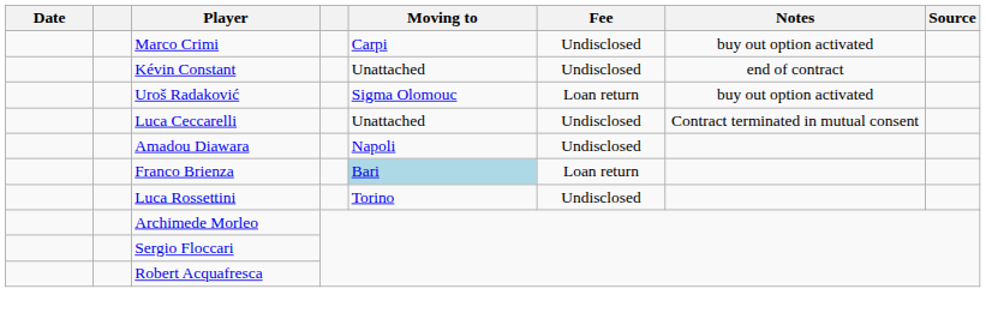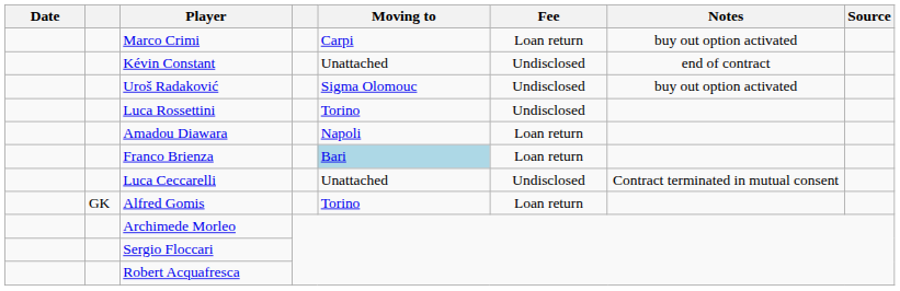Marco Crimi | Fee: Undisclosed -> Loan return
Uroš Radaković | Fee: Loan return -> Undisclosed
rows swapped: Luca Rossettini <-> Luca Ceccarelli
Amadou Diawara | Fee: Undisclosed -> Loan return
+ row: GK | Alfred Gomis | Torino | Loan return
